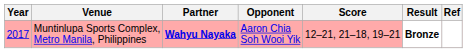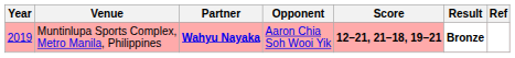Muntinlupa Sports Complex, Metro Manila, Philippines | Year: 2017 -> 2019
Muntinlupa Sports Complex, Metro Manila, Philippines | Score: normal -> bold
